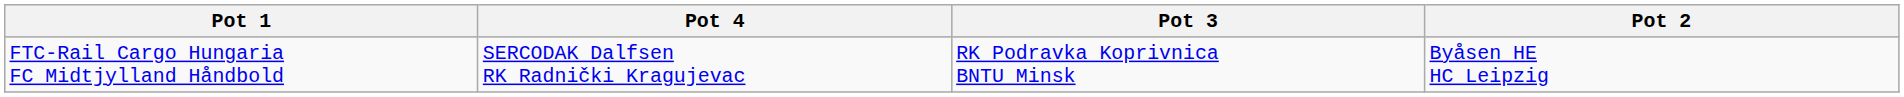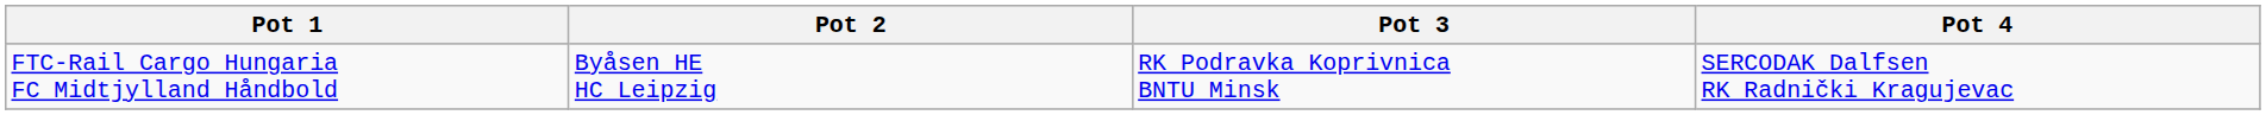columns swapped: Pot 2 <-> Pot 4
